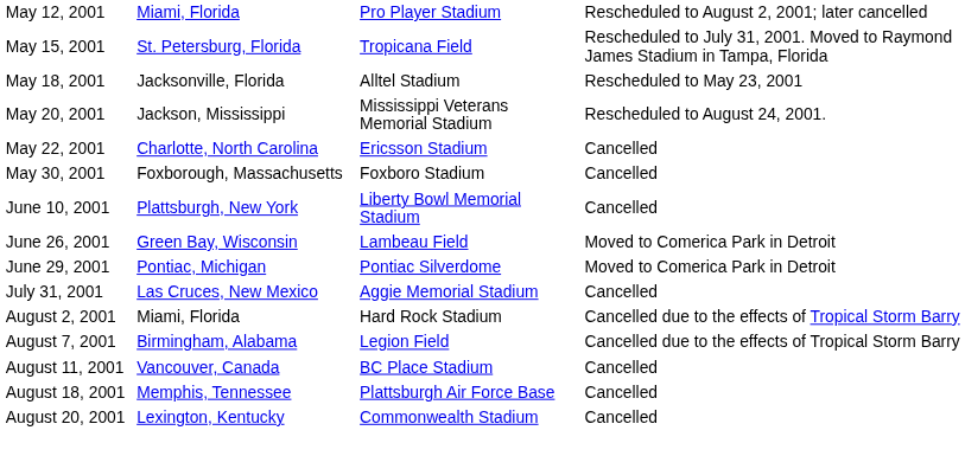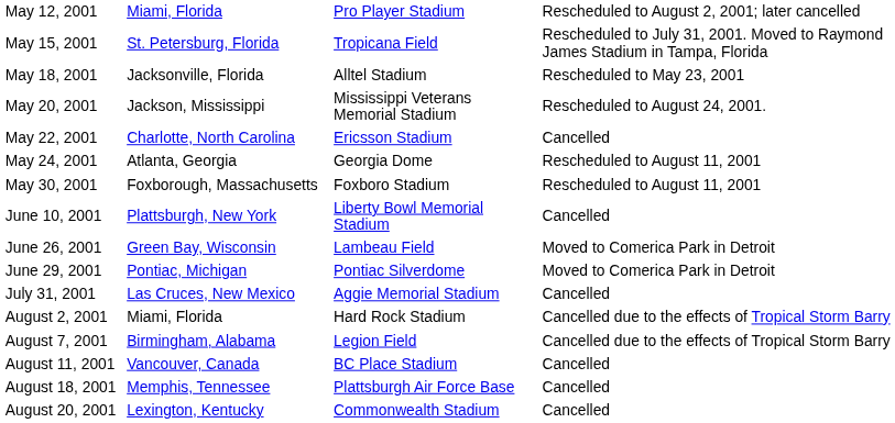+ row: May 24, 2001 | Atlanta, Georgia | Georgia Dome | Rescheduled to August 11, 2001
May 30, 2001 | column 4: Cancelled -> Rescheduled to August 11, 2001
